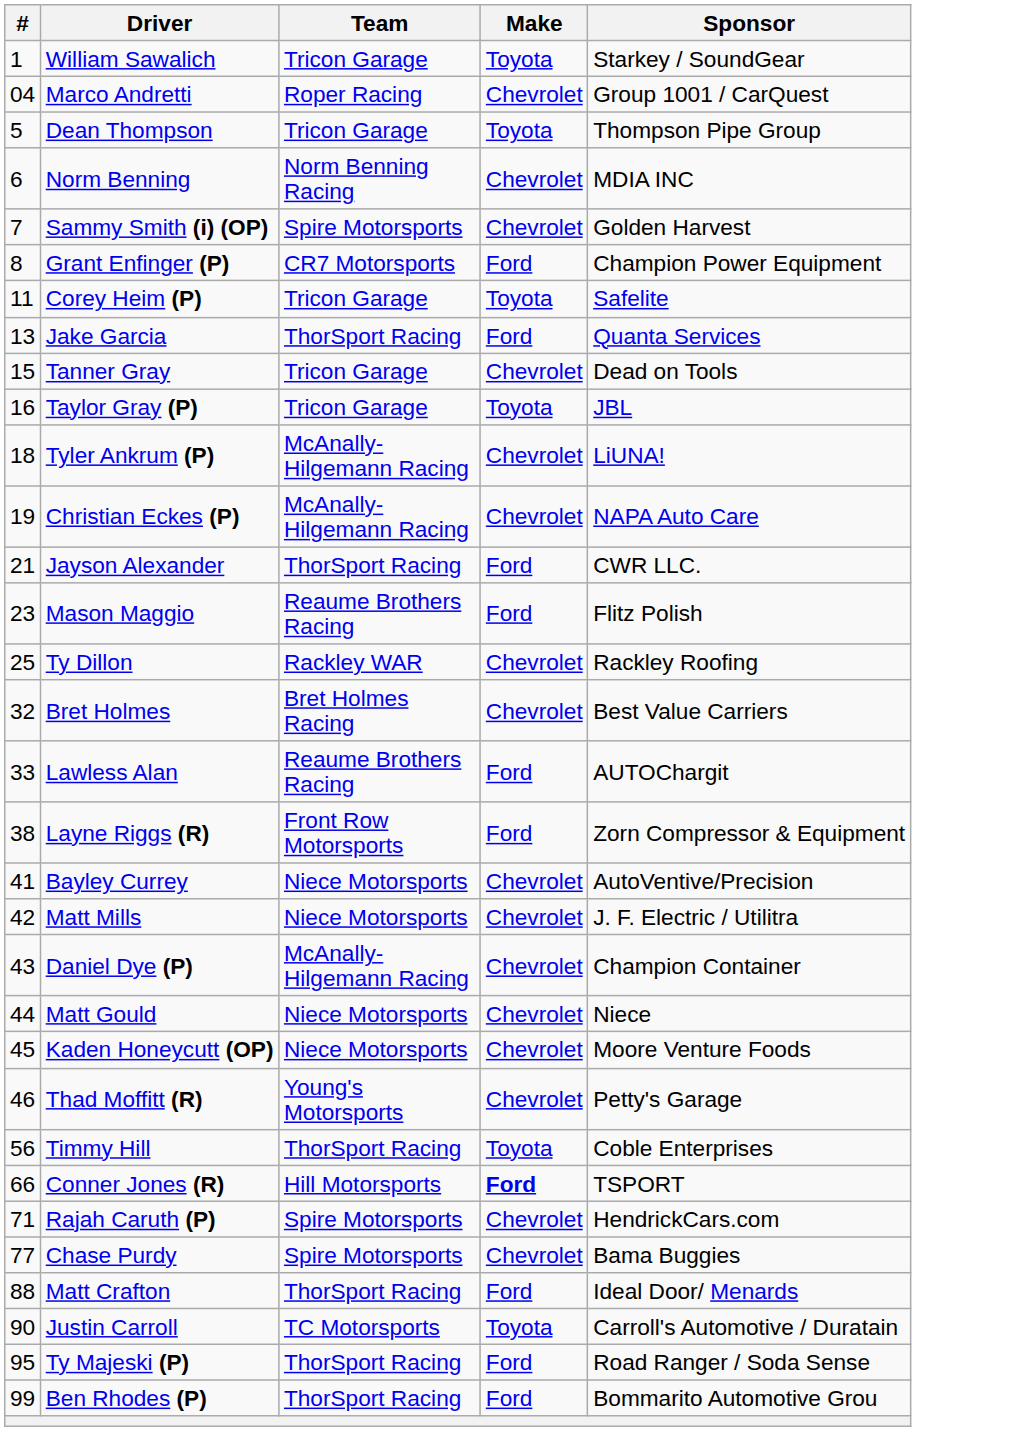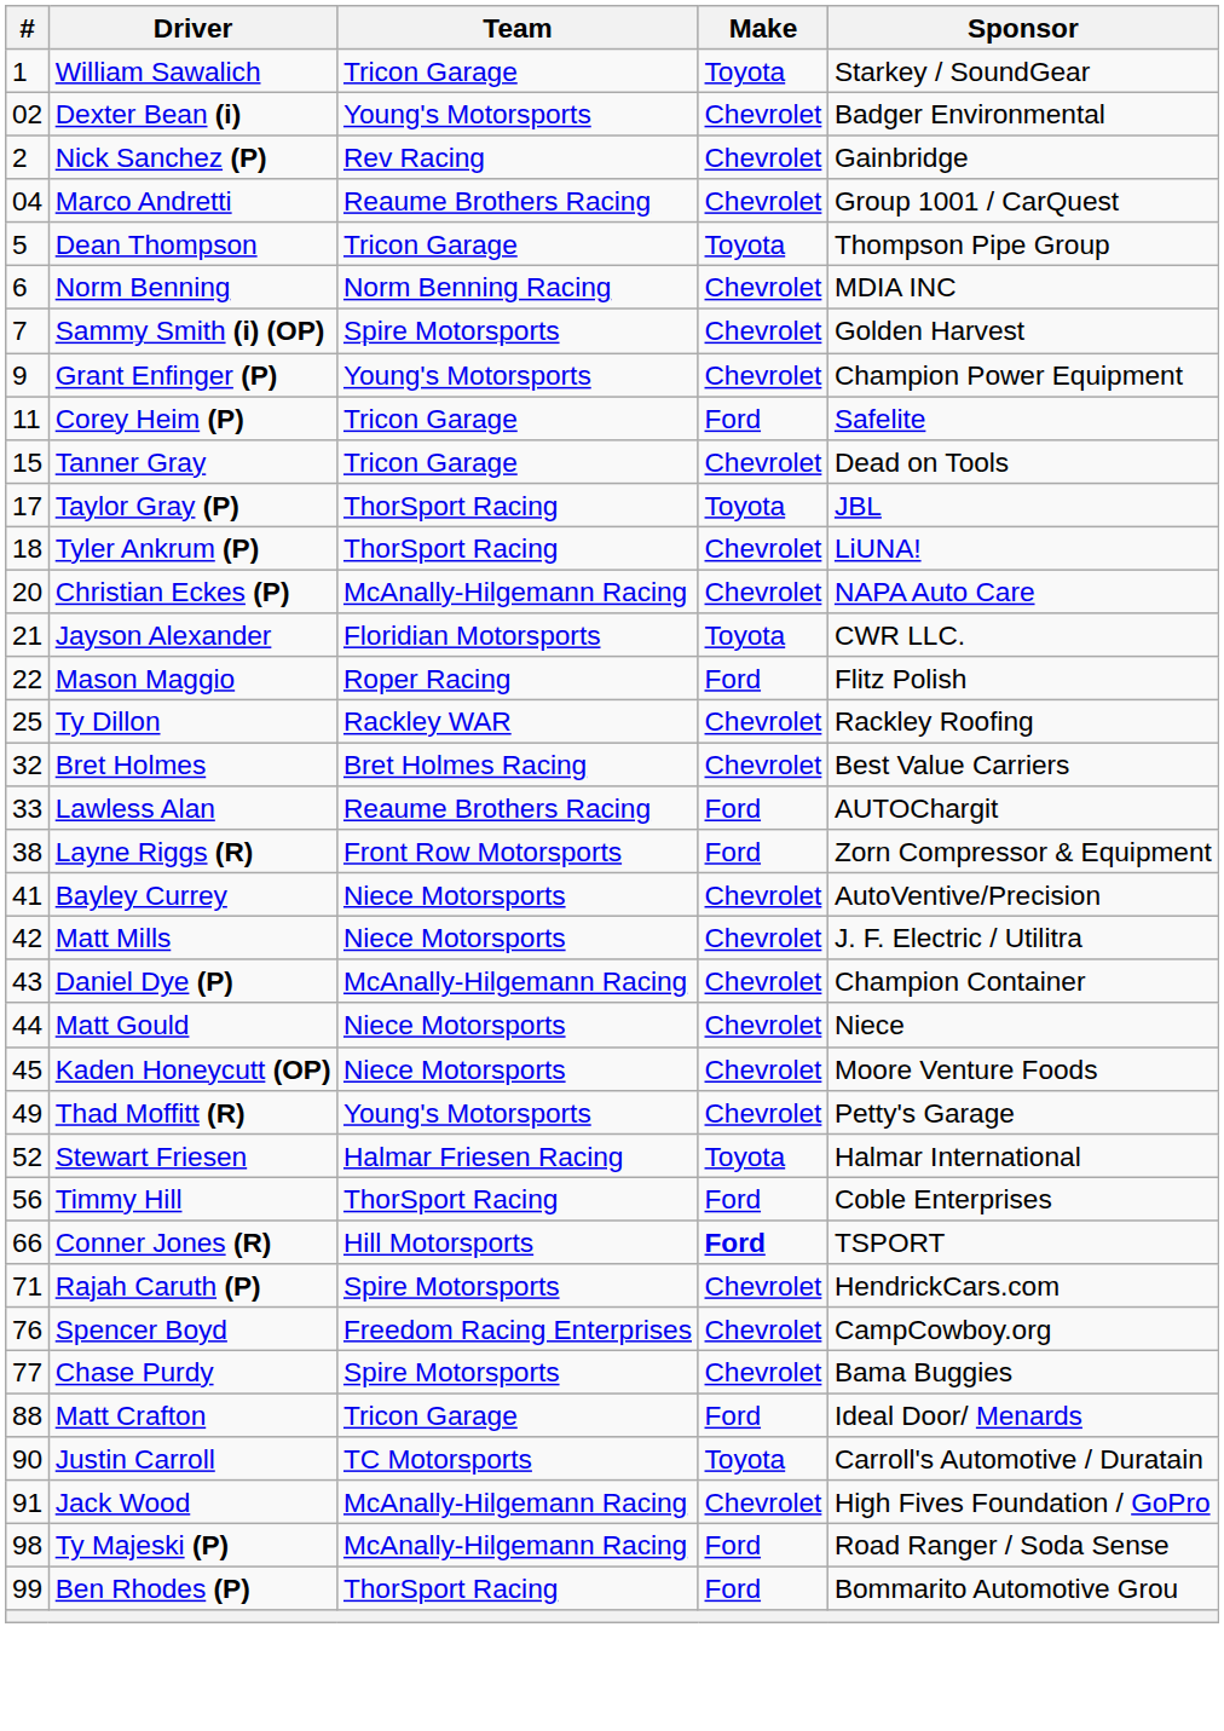+ row: 02 | Dexter Bean (i) | Young's Motorsports | Chevrolet | Badger Environmental
+ row: 2 | Nick Sanchez (P) | Rev Racing | Chevrolet | Gainbridge
Marco Andretti | Team: Roper Racing -> Reaume Brothers Racing
Grant Enfinger (P) | #: 8 -> 9
Grant Enfinger (P) | Team: CR7 Motorsports -> Young's Motorsports
Grant Enfinger (P) | Make: Ford -> Chevrolet
Corey Heim (P) | Make: Toyota -> Ford
- row: 13 | Jake Garcia | ThorSport Racing | Ford | Quanta Services
Taylor Gray (P) | #: 16 -> 17
Taylor Gray (P) | Team: Tricon Garage -> ThorSport Racing
Tyler Ankrum (P) | Team: McAnally-Hilgemann Racing -> ThorSport Racing
Christian Eckes (P) | #: 19 -> 20
Jayson Alexander | Team: ThorSport Racing -> Floridian Motorsports
Jayson Alexander | Make: Ford -> Toyota
Mason Maggio | #: 23 -> 22
Mason Maggio | Team: Reaume Brothers Racing -> Roper Racing
Thad Moffitt (R) | #: 46 -> 49
+ row: 52 | Stewart Friesen | Halmar Friesen Racing | Toyota | Halmar International
Timmy Hill | Make: Toyota -> Ford
+ row: 76 | Spencer Boyd | Freedom Racing Enterprises | Chevrolet | CampCowboy.org
Matt Crafton | Team: ThorSport Racing -> Tricon Garage
+ row: 91 | Jack Wood | McAnally-Hilgemann Racing | Chevrolet | High Fives Foundation / GoPro
Ty Majeski (P) | #: 95 -> 98
Ty Majeski (P) | Team: ThorSport Racing -> McAnally-Hilgemann Racing
